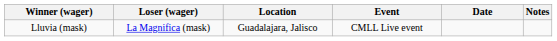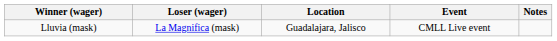- column: Date
